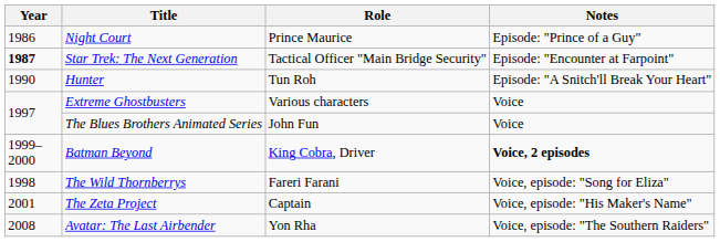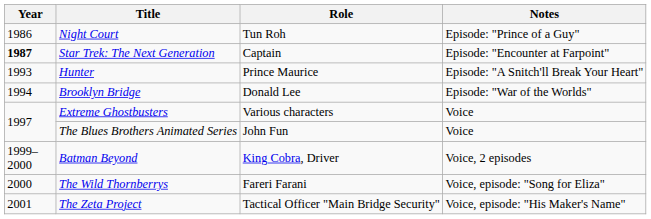Night Court | Role: Prince Maurice -> Tun Roh
Star Trek: The Next Generation | Role: Tactical Officer "Main Bridge Security" -> Captain
Hunter | Year: 1990 -> 1993
Hunter | Role: Tun Roh -> Prince Maurice
+ row: 1994 | Brooklyn Bridge | Donald Lee | Episode: "War of the Worlds"
Batman Beyond | Notes: bold -> normal
The Wild Thornberrys | Year: 1998 -> 2000
The Zeta Project | Role: Captain -> Tactical Officer "Main Bridge Security"
- row: 2008 | Avatar: The Last Airbender | Yon Rha | Voice, episode: "The Southern Raiders"
